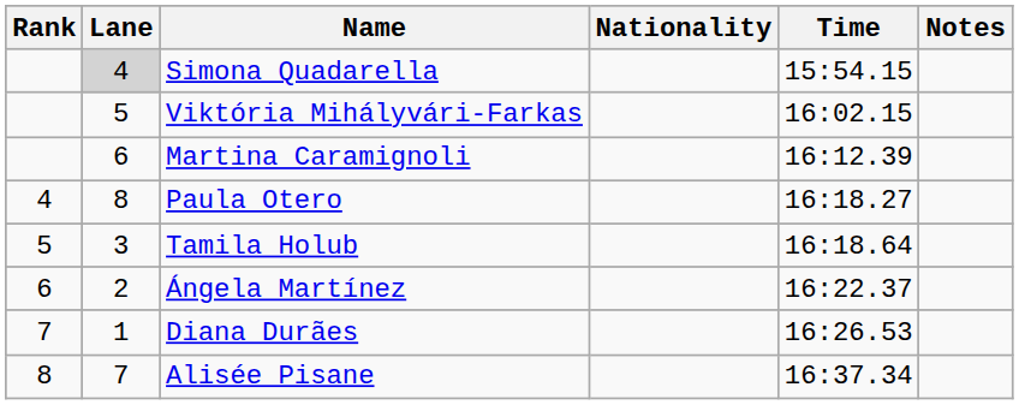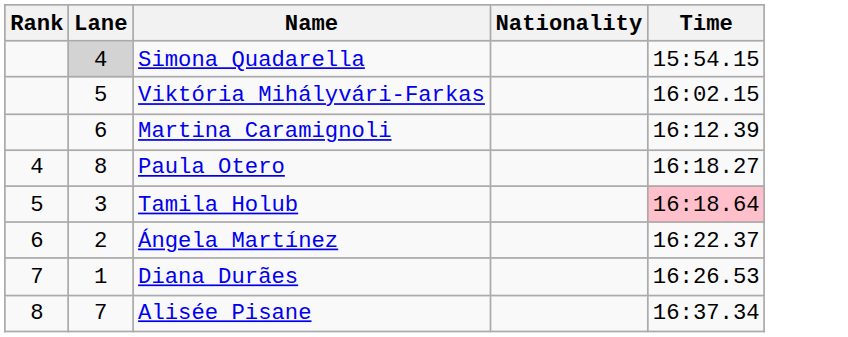- column: Notes
Tamila Holub | Time: no background -> pink background
